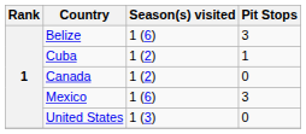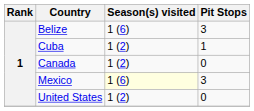Mexico | Season(s) visited: no background -> lightyellow background
United States | Season(s) visited: 1 (3) -> 1 (2)
